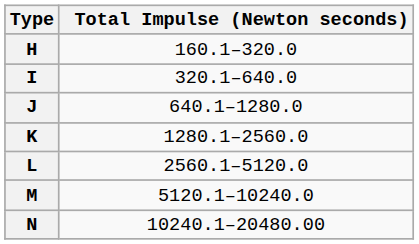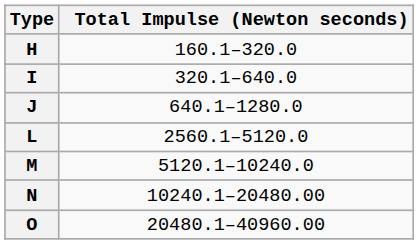- row: K | 1280.1–2560.0
+ row: O | 20480.1–40960.00
